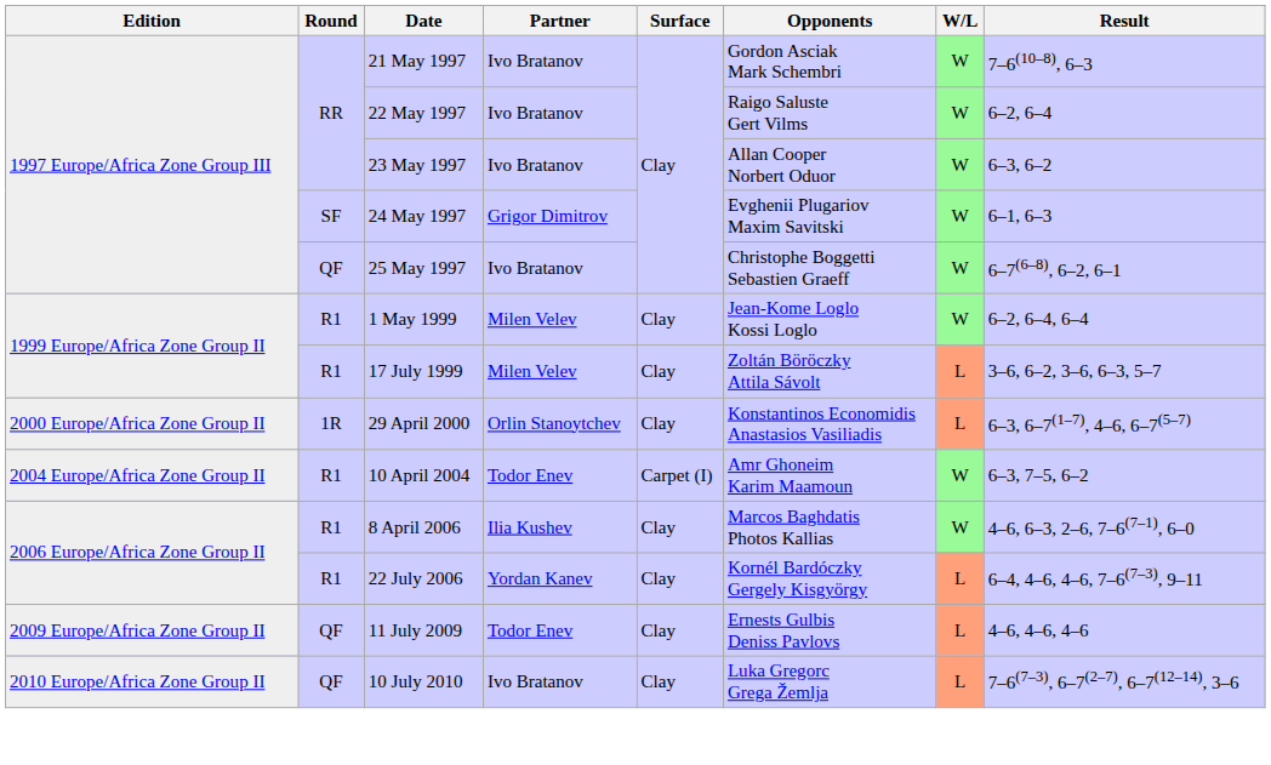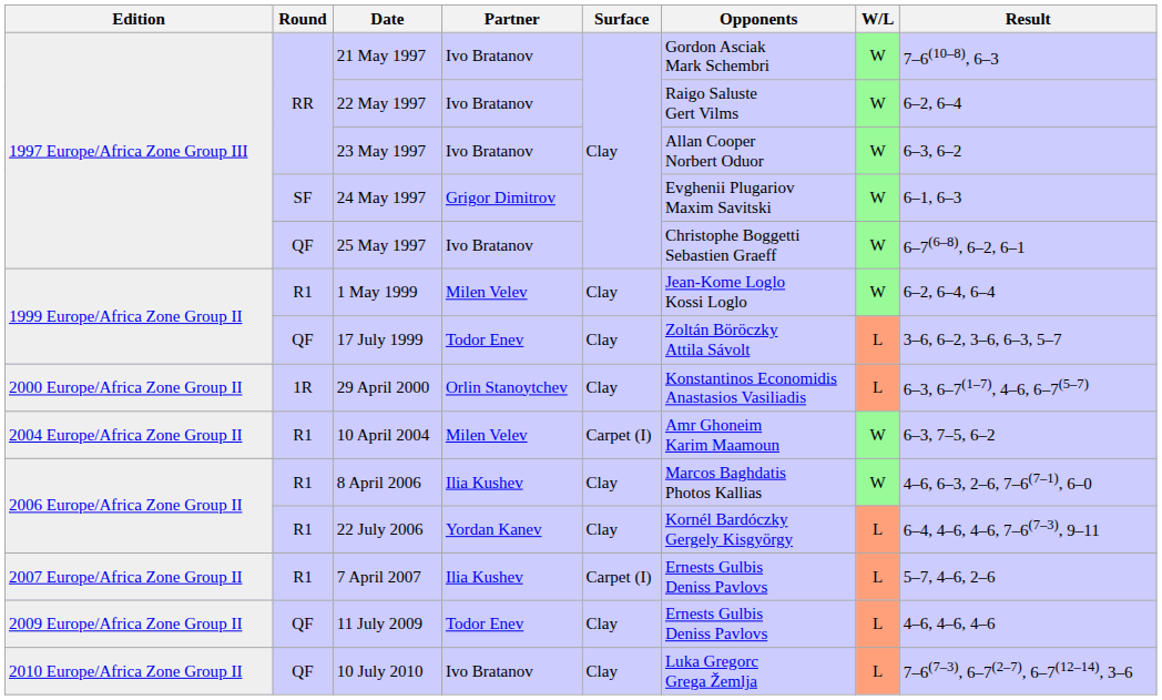17 July 1999 | Round: R1 -> QF
17 July 1999 | Partner: Milen Velev -> Todor Enev
10 April 2004 | Partner: Todor Enev -> Milen Velev
+ row: 2007 Europe/Africa Zone Group II | R1 | 7 April 2007 | Ilia Kushev | Carpet (I) | Ernests Gulbis Deniss Pavlovs | L | 5–7, 4–6, 2–6
